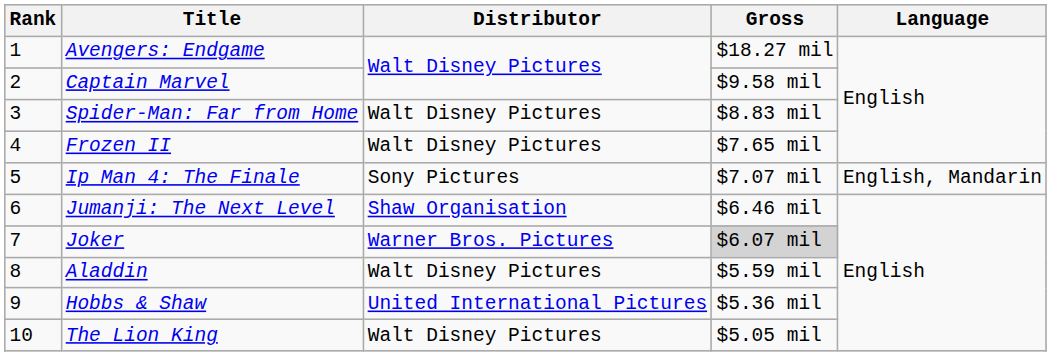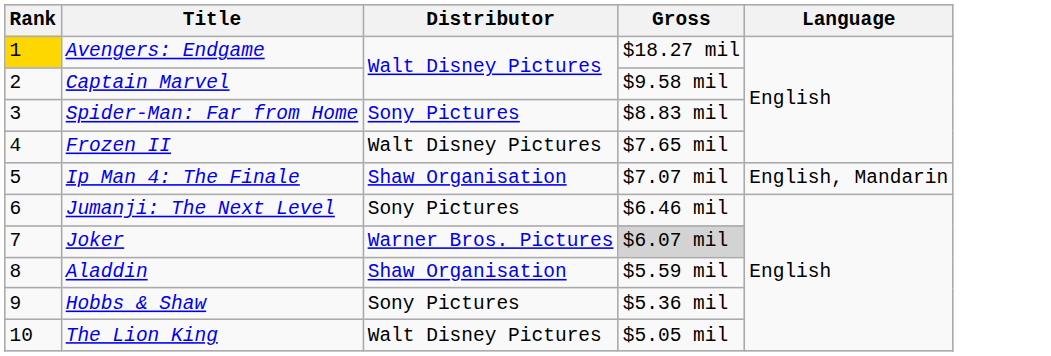Avengers: Endgame | Rank: no background -> gold background
Spider-Man: Far from Home | Distributor: Walt Disney Pictures -> Sony Pictures
Ip Man 4: The Finale | Distributor: Sony Pictures -> Shaw Organisation
Jumanji: The Next Level | Distributor: Shaw Organisation -> Sony Pictures
Aladdin | Distributor: Walt Disney Pictures -> Shaw Organisation
Hobbs & Shaw | Distributor: United International Pictures -> Sony Pictures
